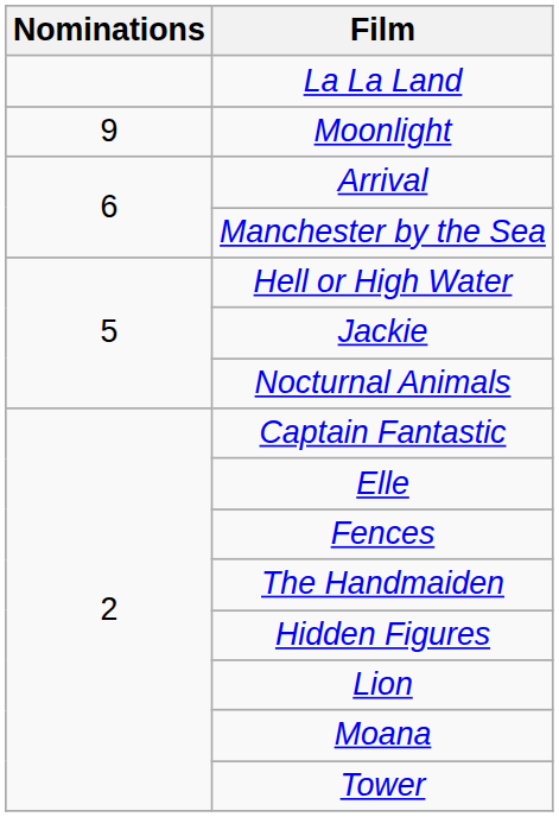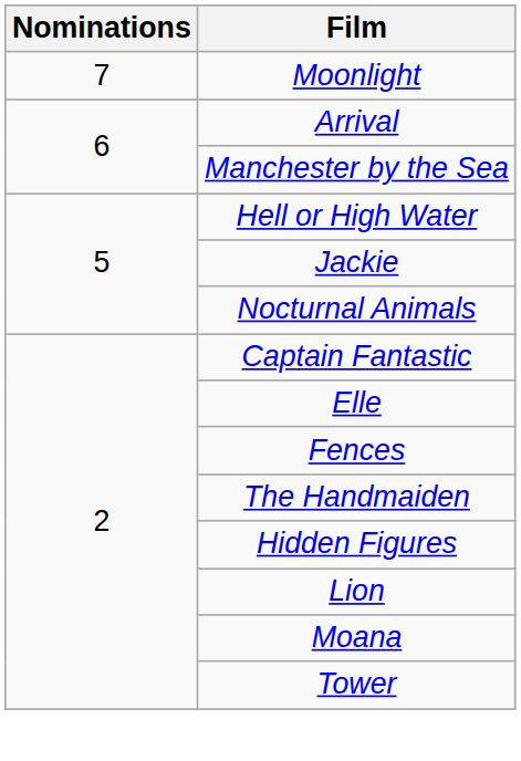- row: La La Land
Moonlight | Nominations: 9 -> 7
